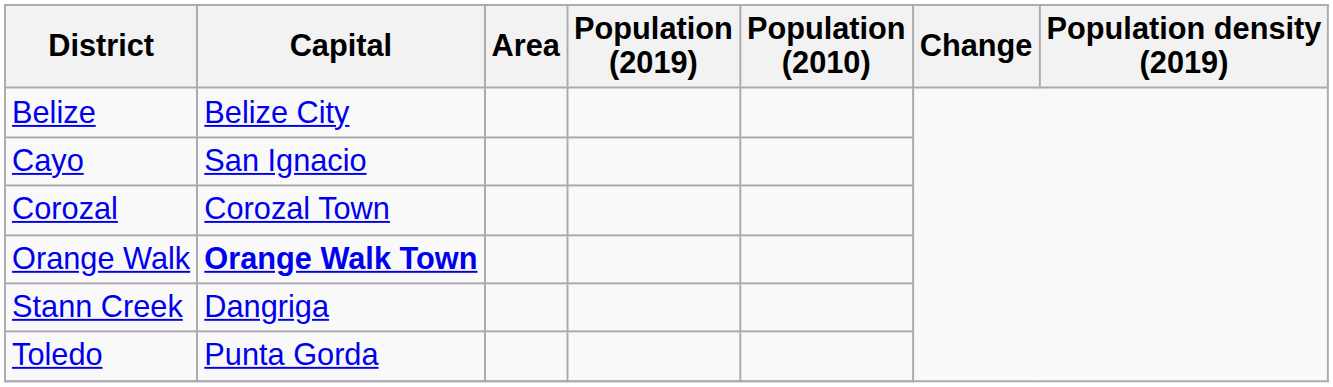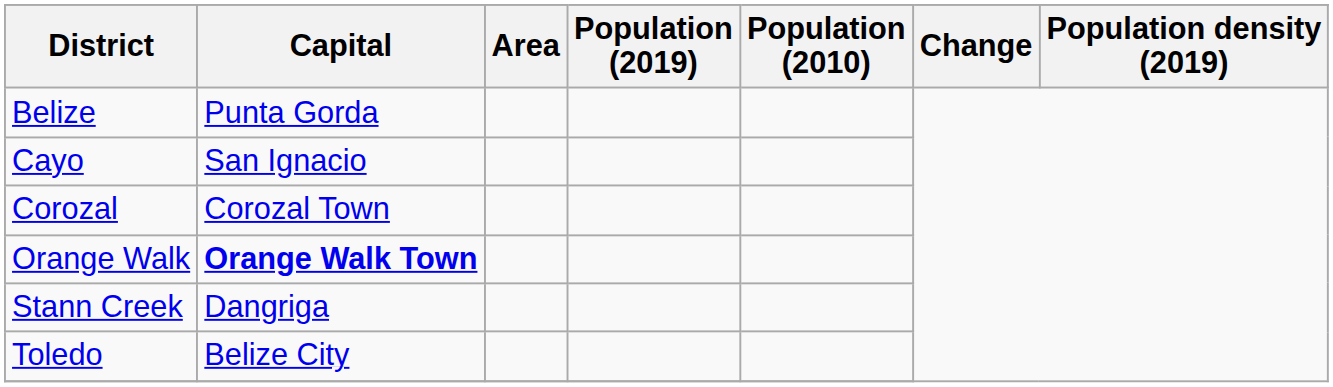Belize | Capital: Belize City -> Punta Gorda
Toledo | Capital: Punta Gorda -> Belize City
